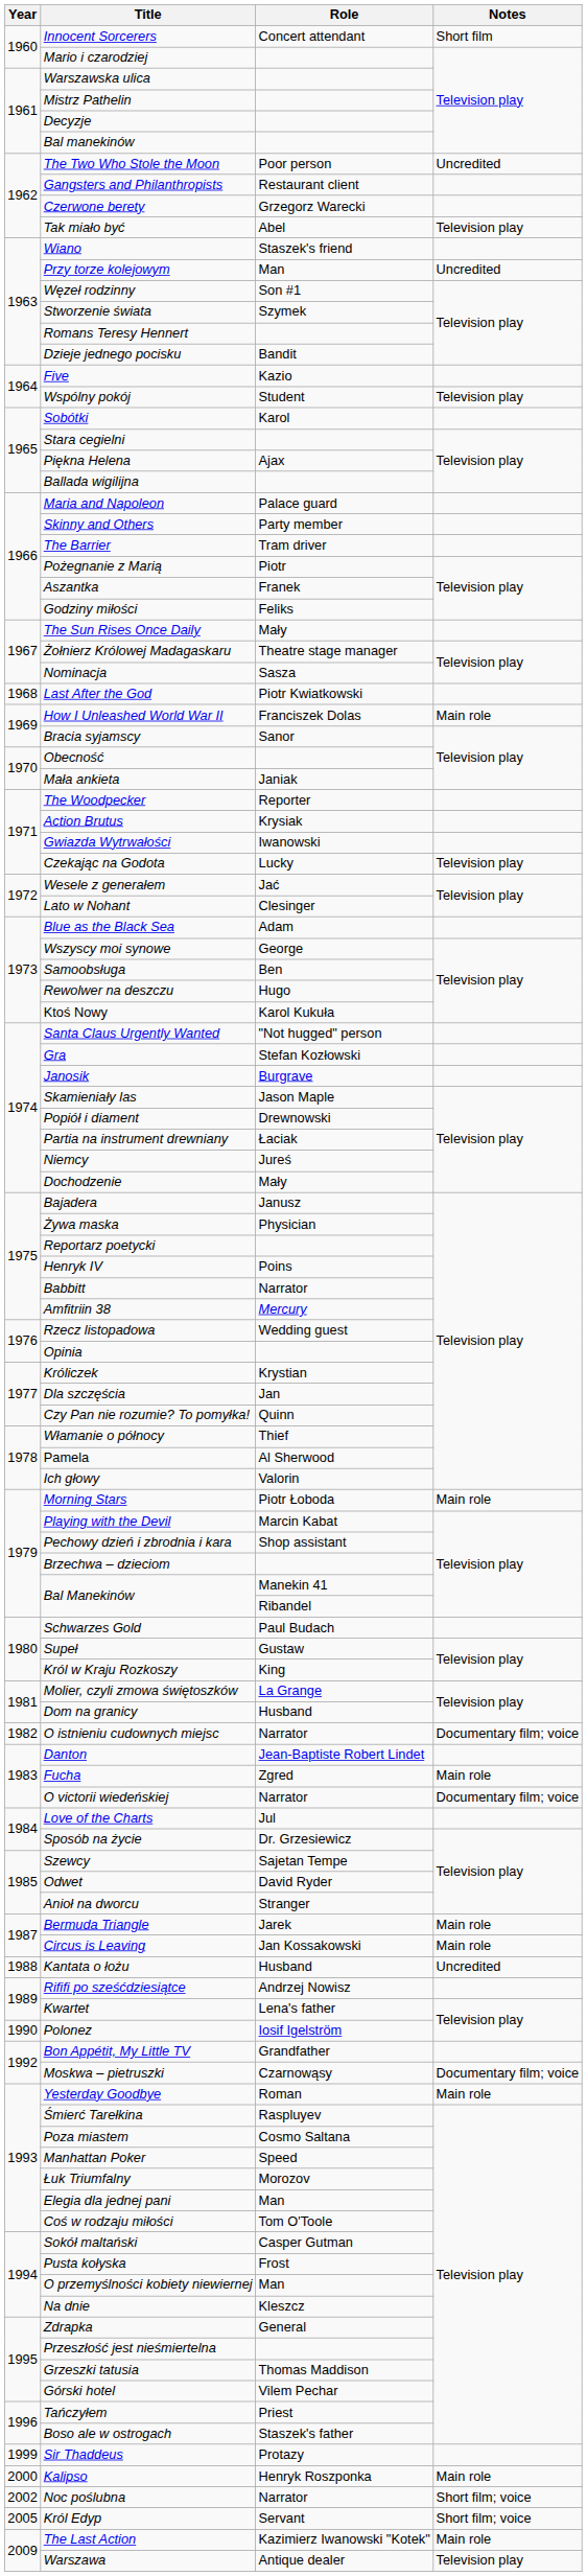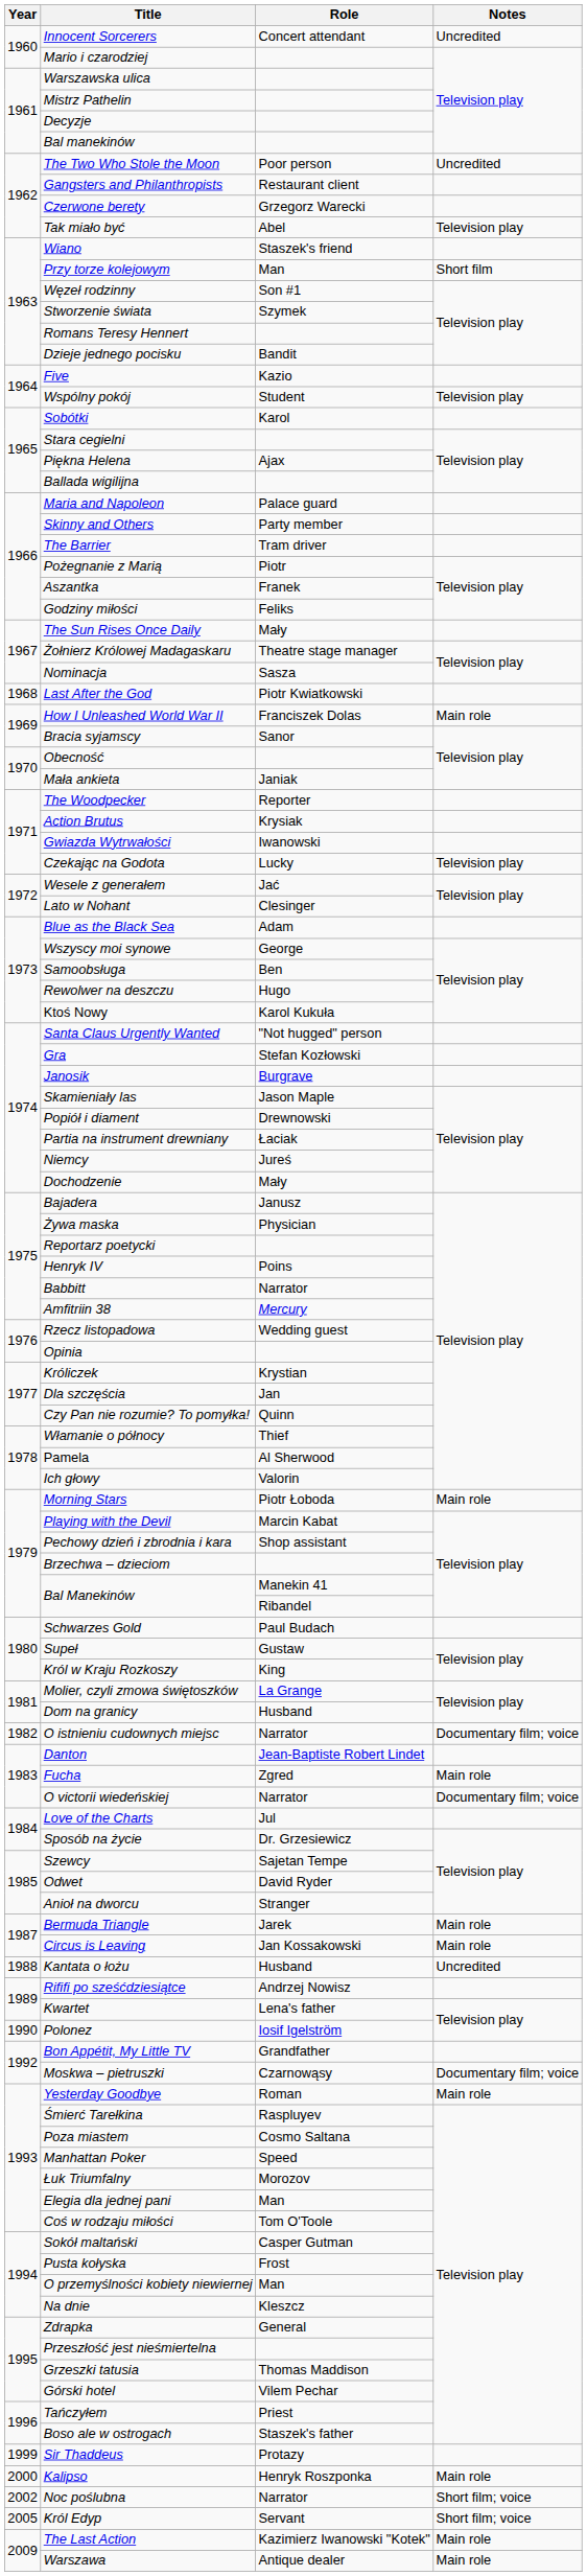Innocent Sorcerers | Notes: Short film -> Uncredited
Przy torze kolejowym | Notes: Uncredited -> Short film
Warszawa | Notes: Television play -> Main role
